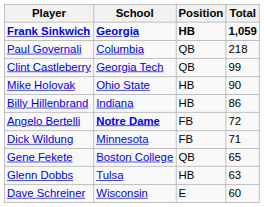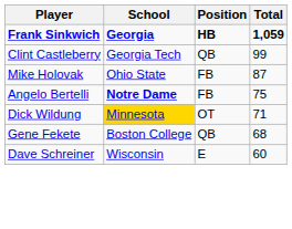- row: Paul Governali | Columbia | QB | 218
Mike Holovak | Position: HB -> FB
Mike Holovak | Total: 90 -> 87
- row: Billy Hillenbrand | Indiana | HB | 86
Angelo Bertelli | Total: 72 -> 75
Dick Wildung | School: no background -> gold background
Dick Wildung | Position: FB -> OT
Gene Fekete | Total: 65 -> 68
- row: Glenn Dobbs | Tulsa | HB | 63
